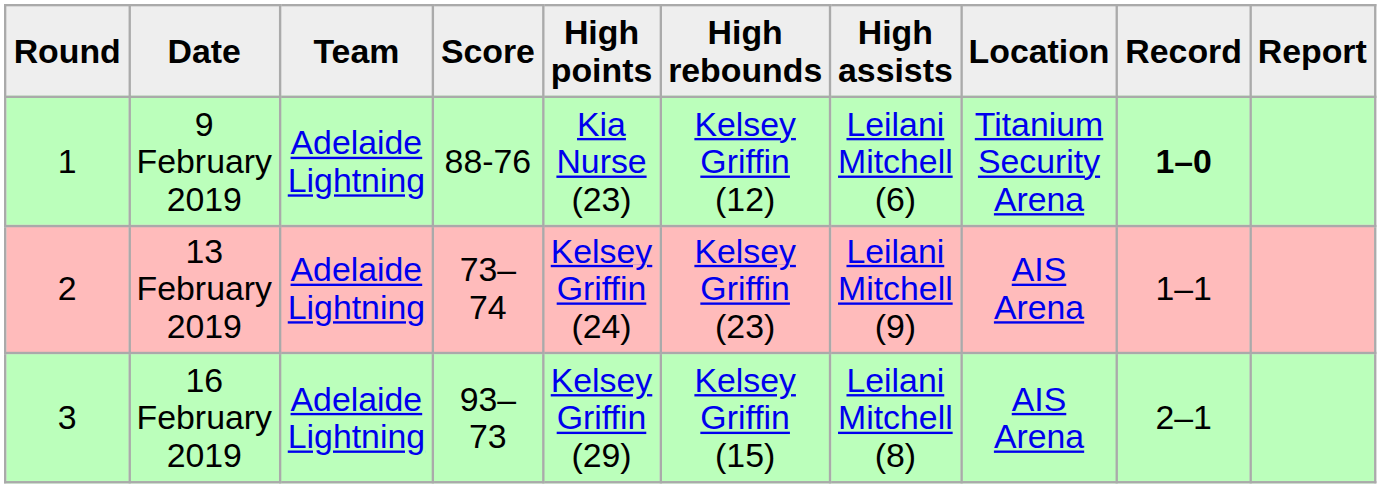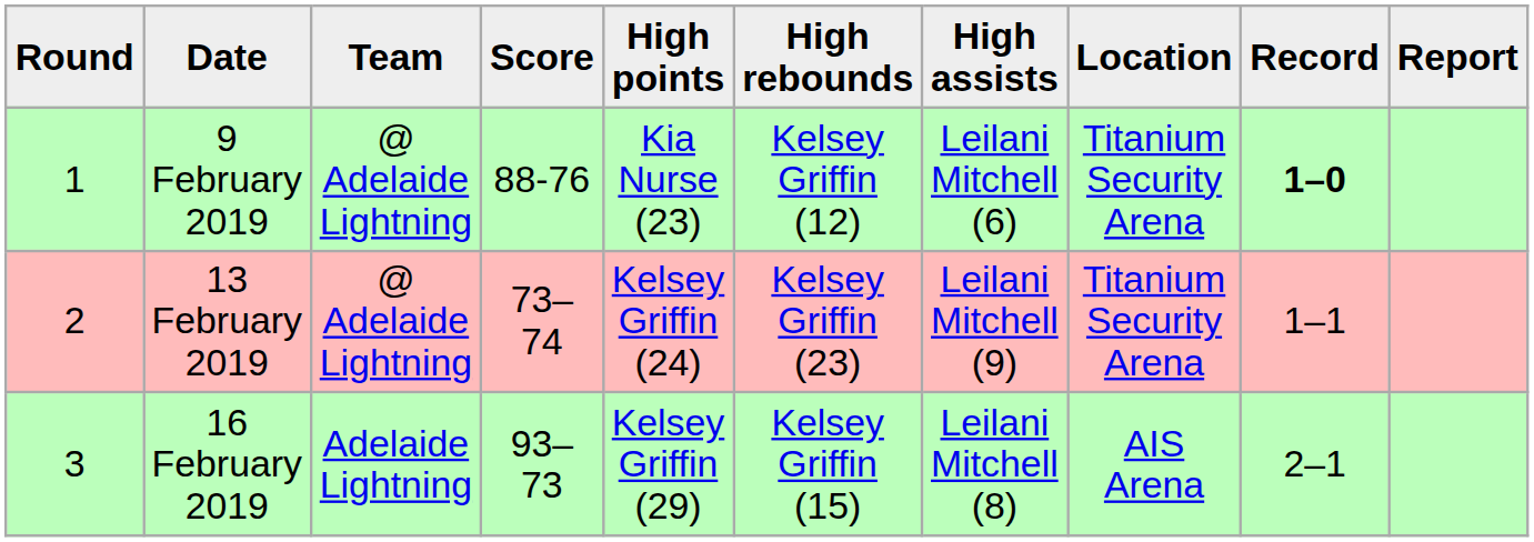9 February 2019 | Team: Adelaide Lightning -> @ Adelaide Lightning
13 February 2019 | Team: Adelaide Lightning -> @ Adelaide Lightning
13 February 2019 | Location: AIS Arena -> Titanium Security Arena
